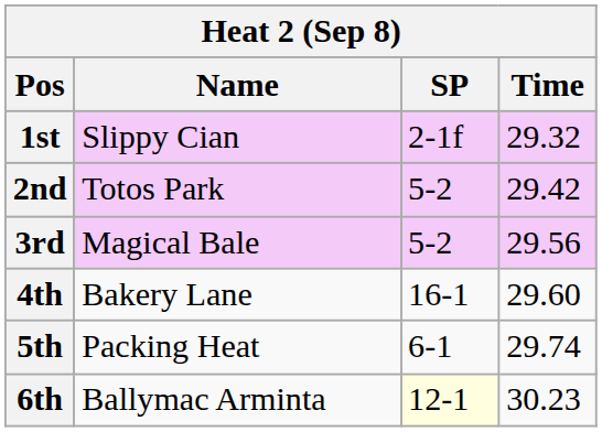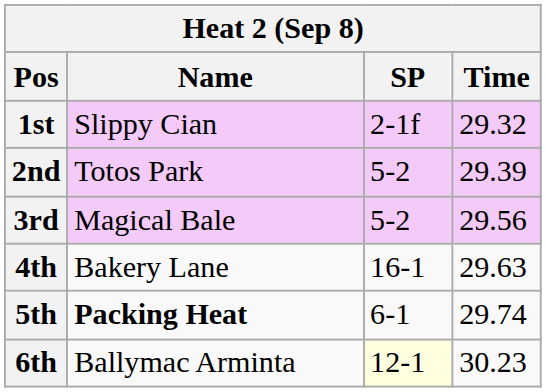2nd | Time: 29.42 -> 29.39
4th | Time: 29.60 -> 29.63
5th | Name: normal -> bold
